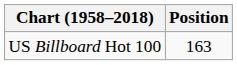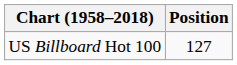US Billboard Hot 100 | Position: 163 -> 127
